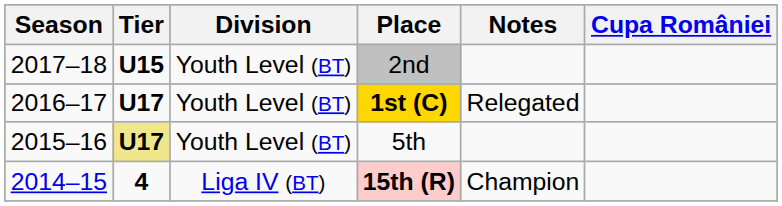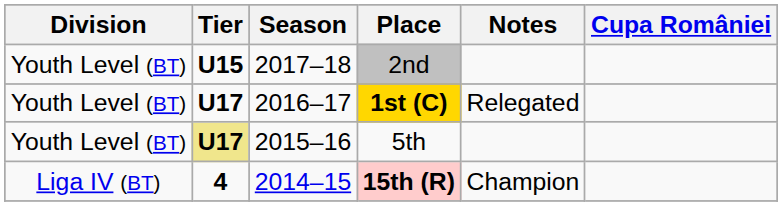columns swapped: Season <-> Division
